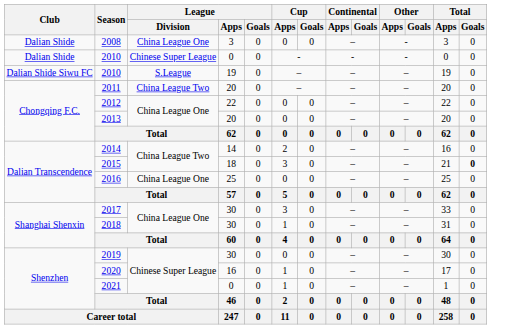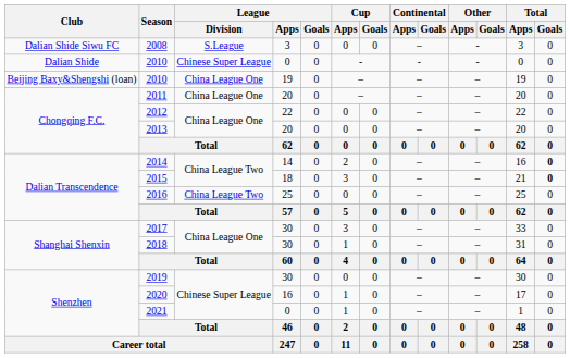2008 | Club: Dalian Shide -> Dalian Shide Siwu FC
2008 | League / Division: China League One -> S.League
2010 / 19 | Club: Dalian Shide Siwu FC -> Beijing Baxy&Shengshi (loan)
2010 / 19 | League / Division: S.League -> China League One
2011 | League / Division: China League Two -> China League One
2014 | Total / Goals: normal -> bold
2016 | League / Division: China League One -> China League Two
